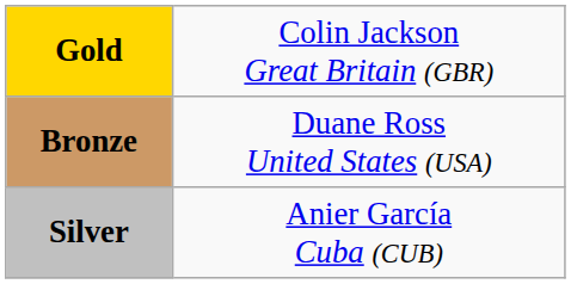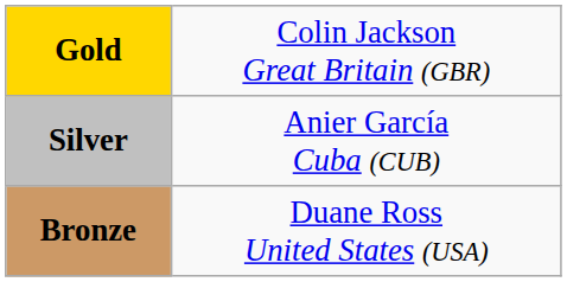rows swapped: Silver <-> Bronze
